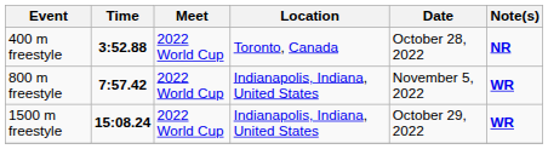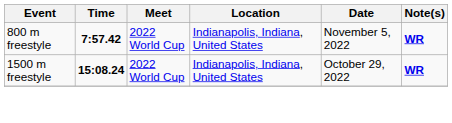- row: 400 m freestyle | 3:52.88 | 2022 World Cup | Toronto, Canada | October 28, 2022 | NR
